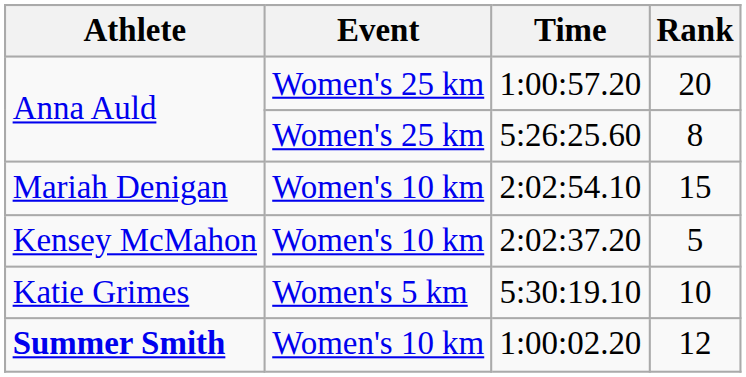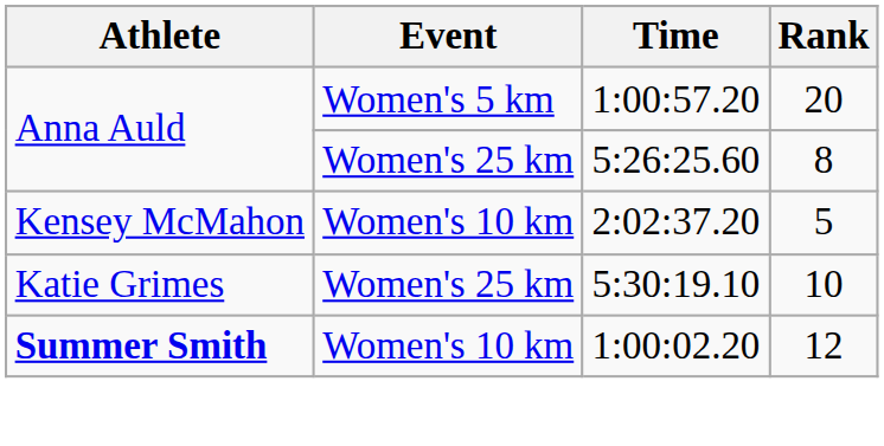1:00:57.20 | Event: Women's 25 km -> Women's 5 km
- row: Mariah Denigan | Women's 10 km | 2:02:54.10 | 15
5:30:19.10 | Event: Women's 5 km -> Women's 25 km
